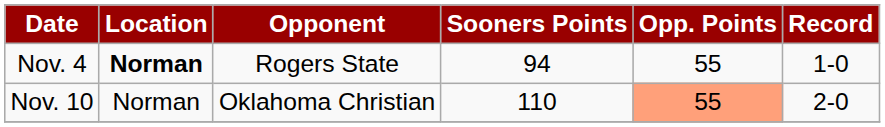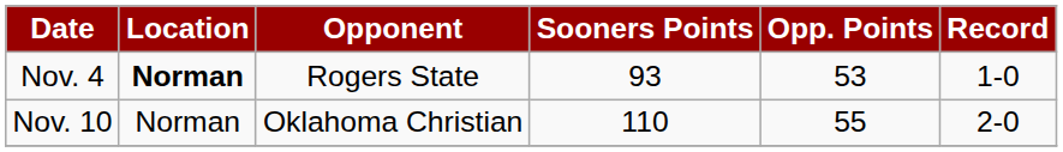Nov. 4 | Sooners Points: 94 -> 93
Nov. 4 | Opp. Points: 55 -> 53
Nov. 10 | Opp. Points: lightsalmon background -> no background
